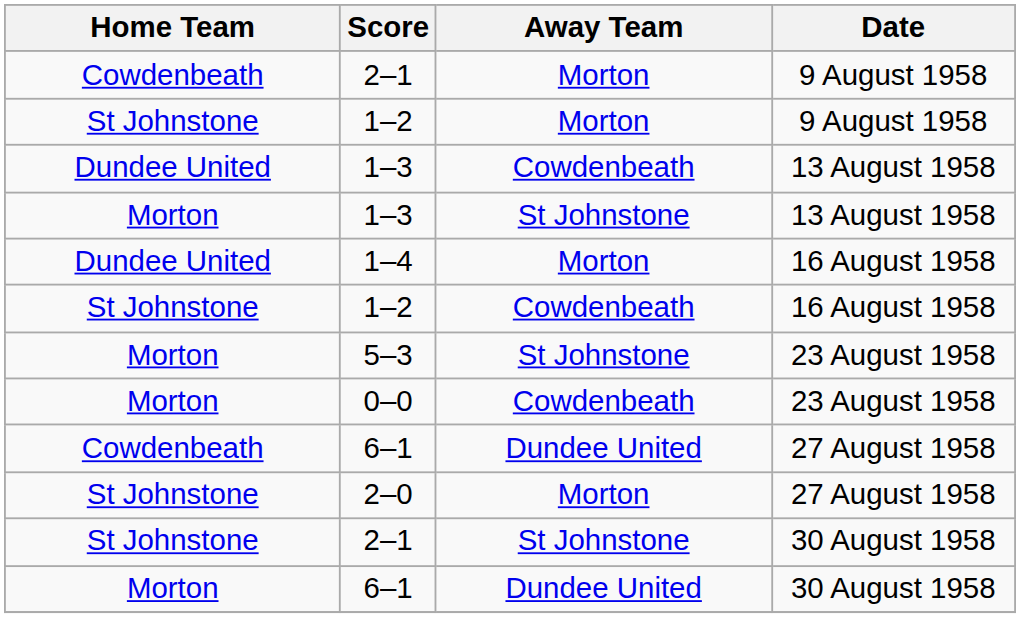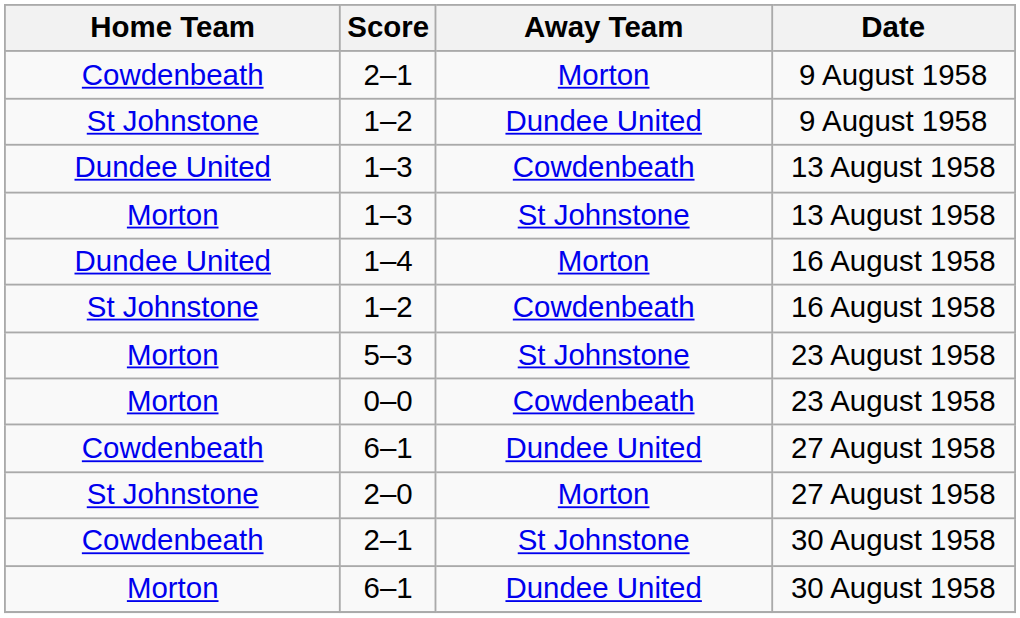1–2 / 9 August 1958 | Away Team: Morton -> Dundee United
2–1 / 30 August 1958 | Home Team: St Johnstone -> Cowdenbeath
